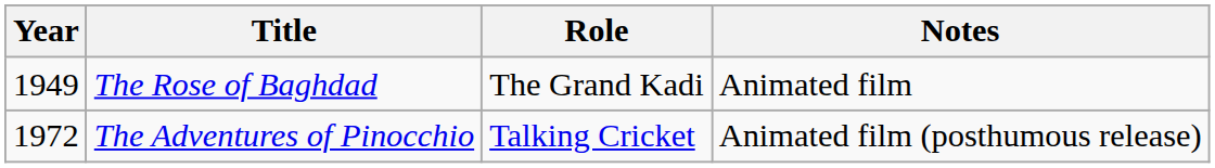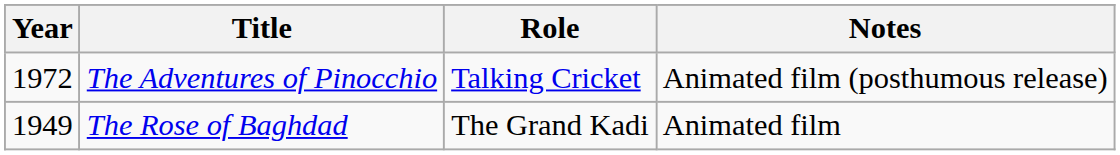rows swapped: The Rose of Baghdad <-> The Adventures of Pinocchio
